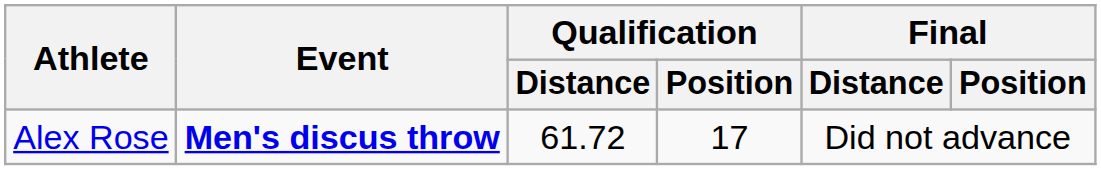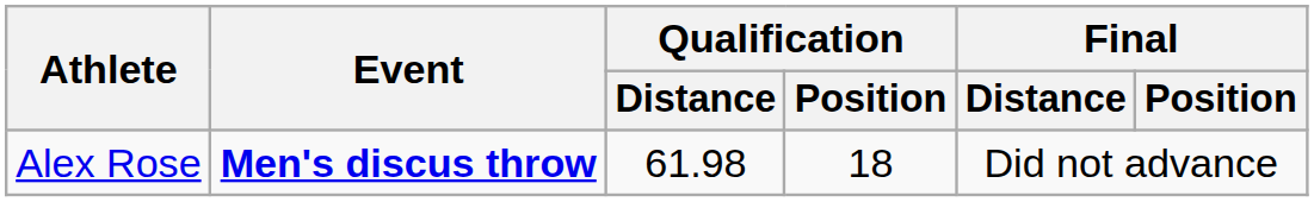Alex Rose | Qualification / Distance: 61.72 -> 61.98
Alex Rose | Qualification / Position: 17 -> 18
